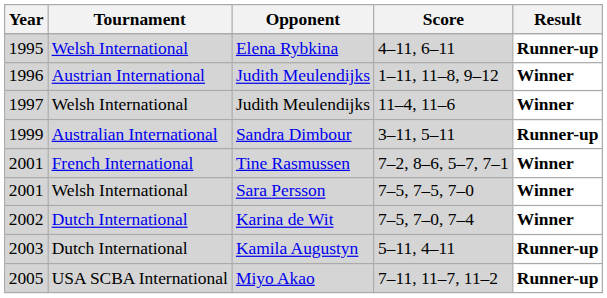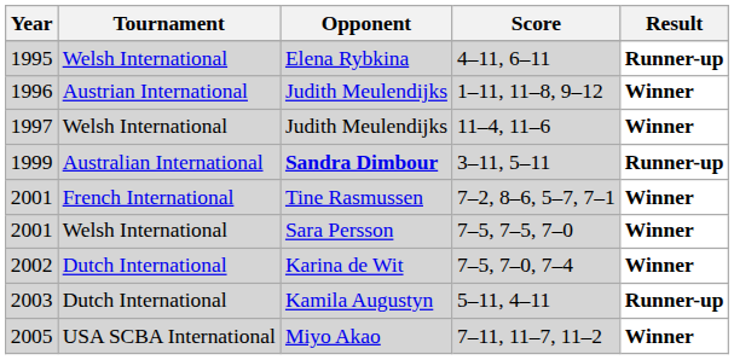3–11, 5–11 | Opponent: normal -> bold
7–11, 11–7, 11–2 | Result: Runner-up -> Winner
